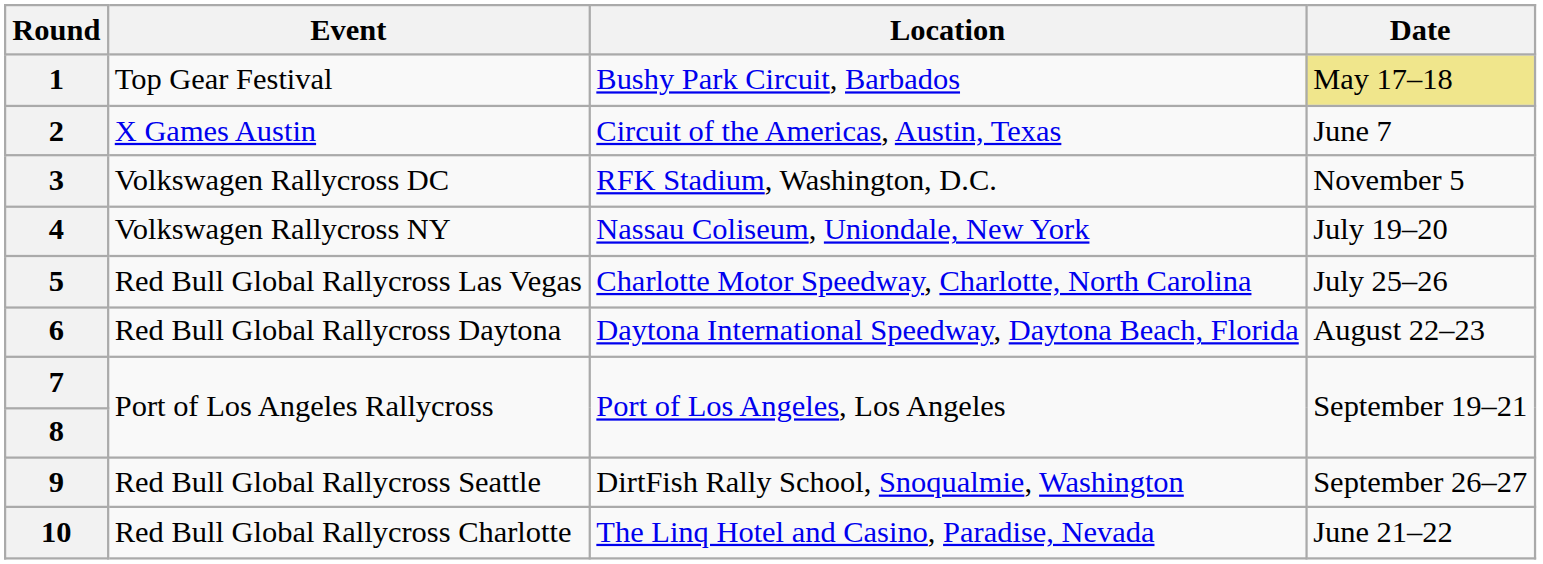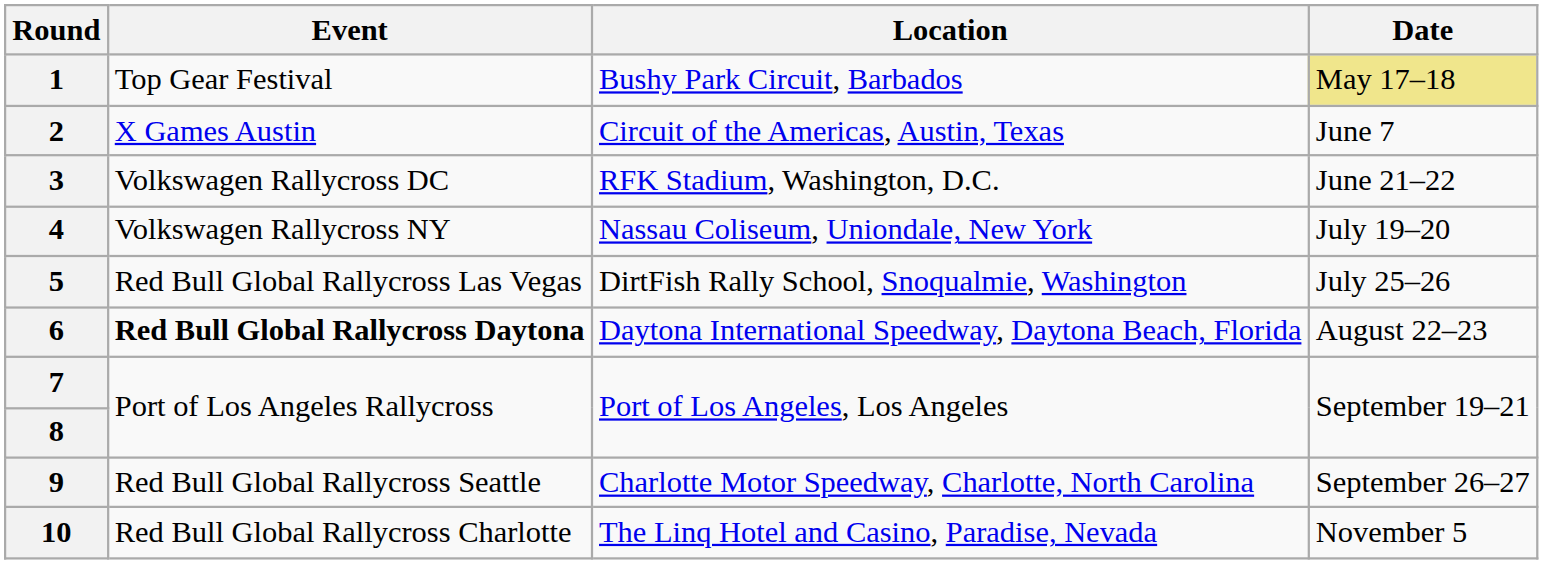3 | Date: November 5 -> June 21–22
5 | Location: Charlotte Motor Speedway, Charlotte, North Carolina -> DirtFish Rally School, Snoqualmie, Washington
6 | Event: normal -> bold
9 | Location: DirtFish Rally School, Snoqualmie, Washington -> Charlotte Motor Speedway, Charlotte, North Carolina
10 | Date: June 21–22 -> November 5
